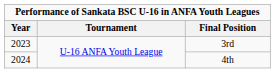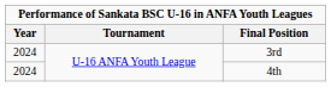3rd | Year: 2023 -> 2024
